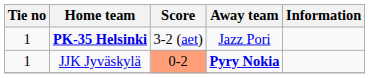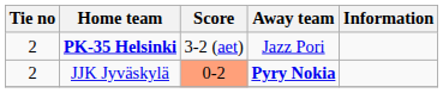PK-35 Helsinki | Tie no: 1 -> 2
JJK Jyväskylä | Tie no: 1 -> 2
